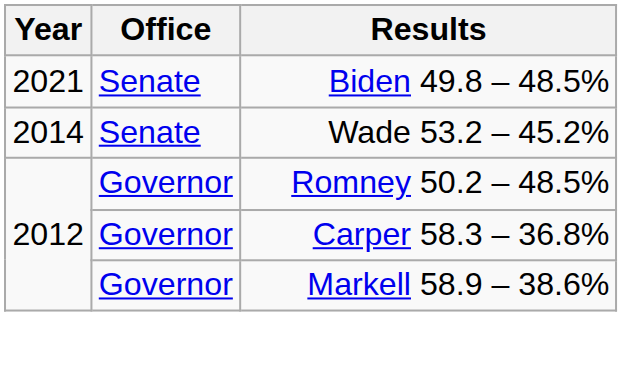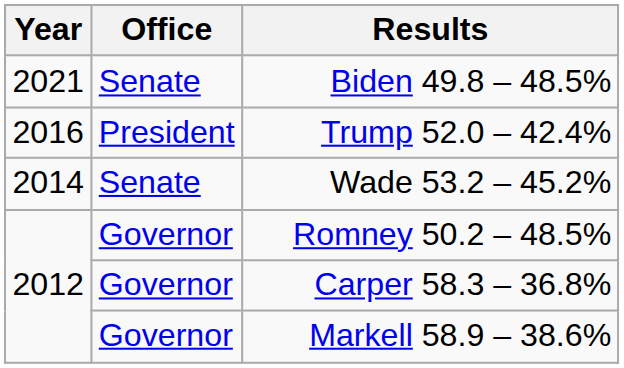+ row: 2016 | President | Trump 52.0 – 42.4%
